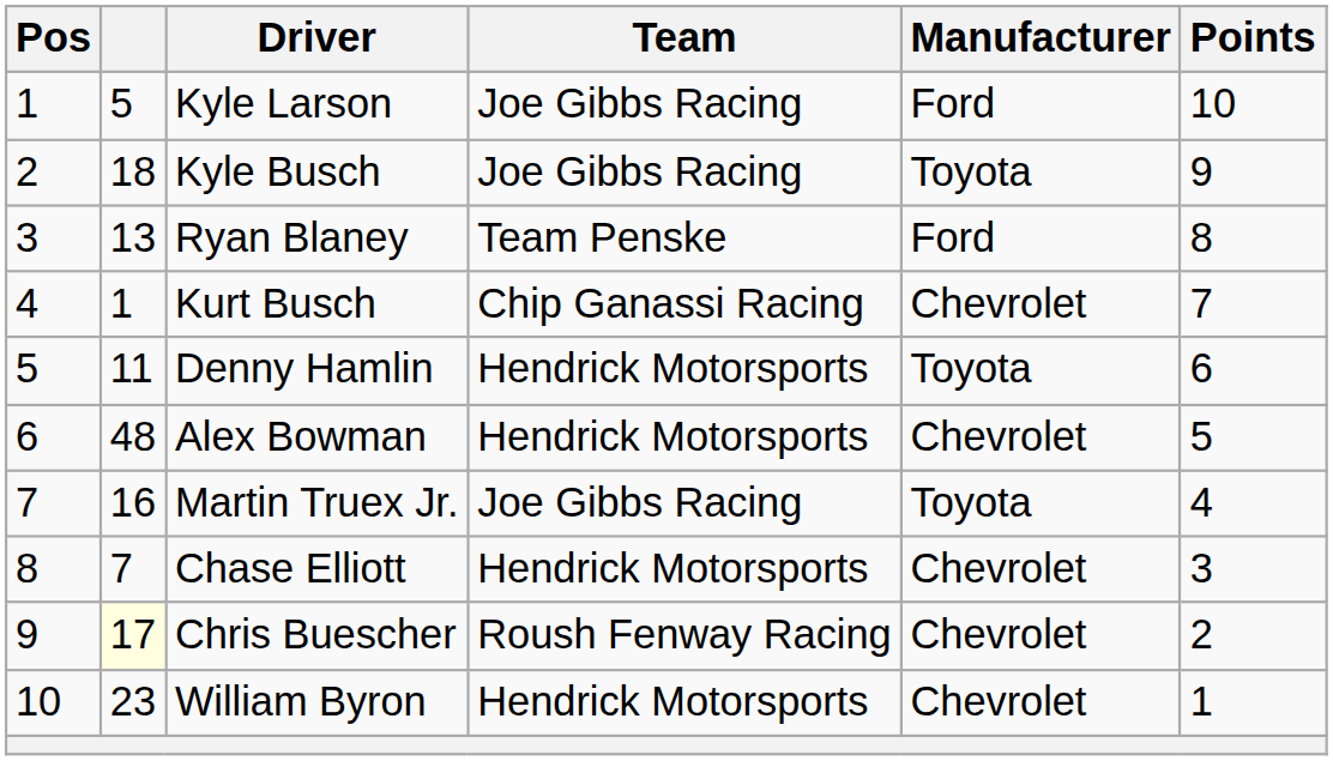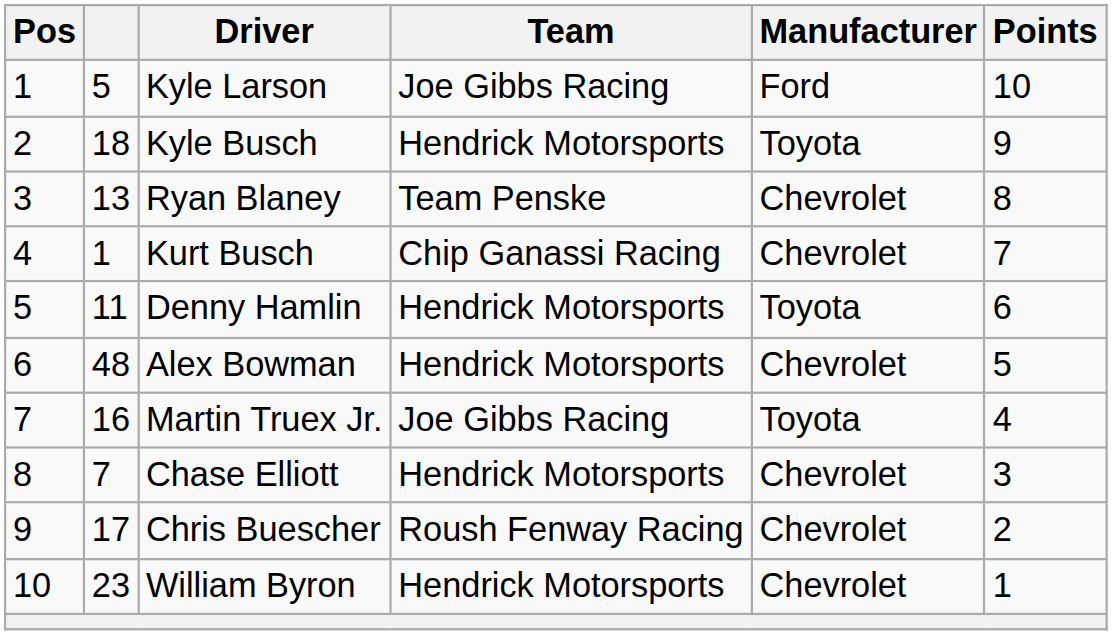Kyle Busch | Team: Joe Gibbs Racing -> Hendrick Motorsports
Ryan Blaney | Manufacturer: Ford -> Chevrolet
Chris Buescher | column 2: lightyellow background -> no background
